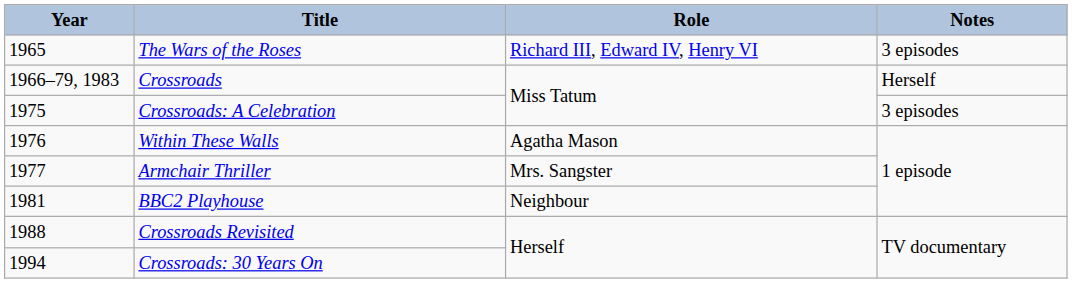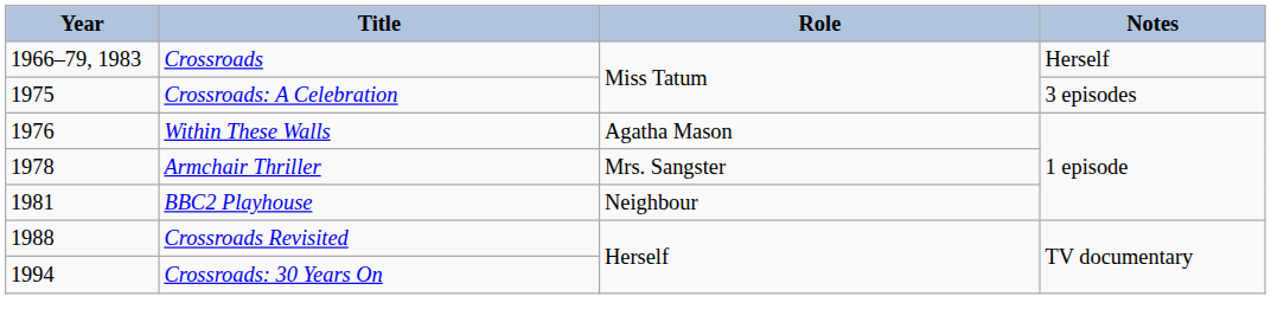- row: 1965 | The Wars of the Roses | Richard III, Edward IV, Henry VI | 3 episodes
Armchair Thriller | Year: 1977 -> 1978
